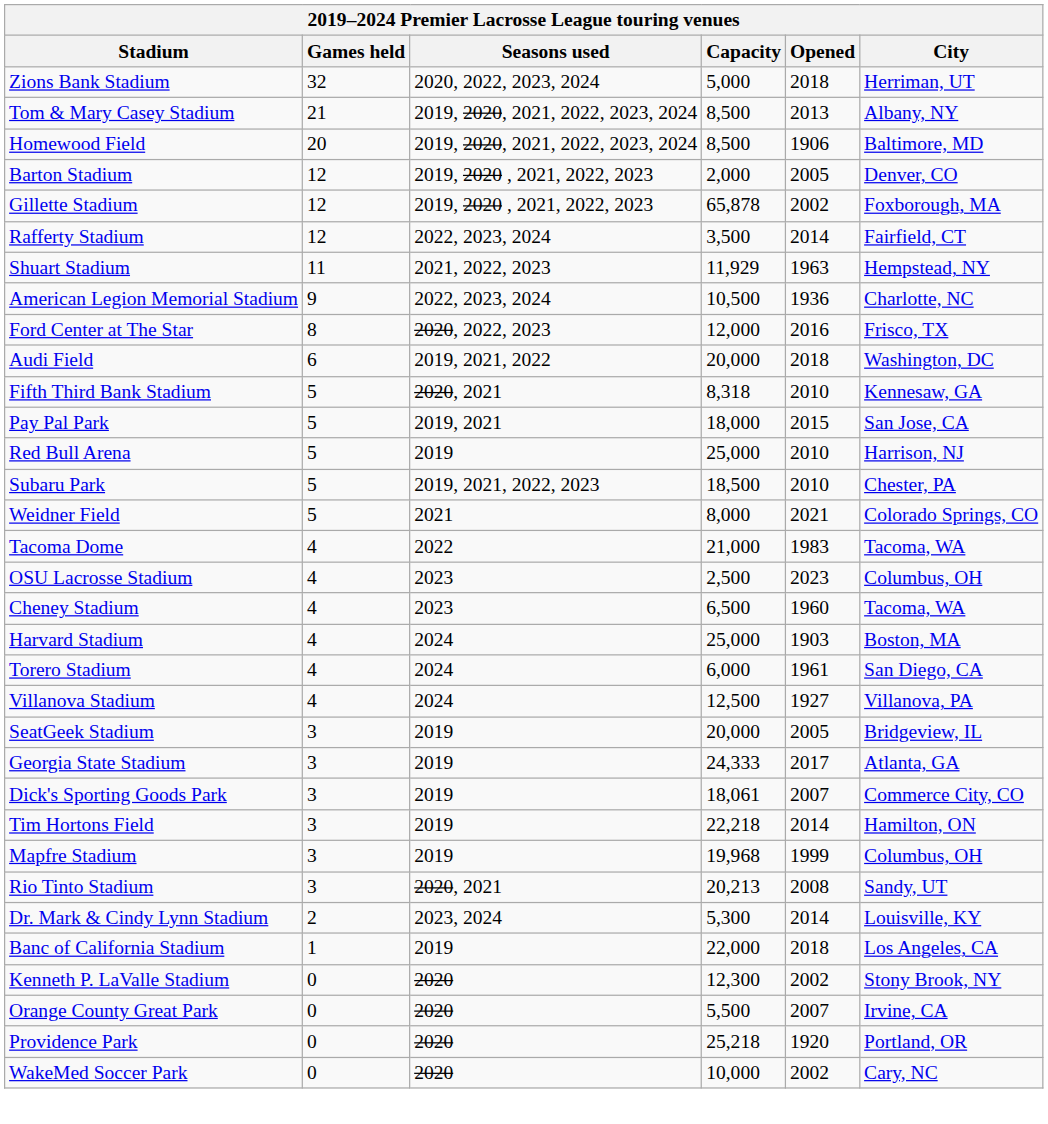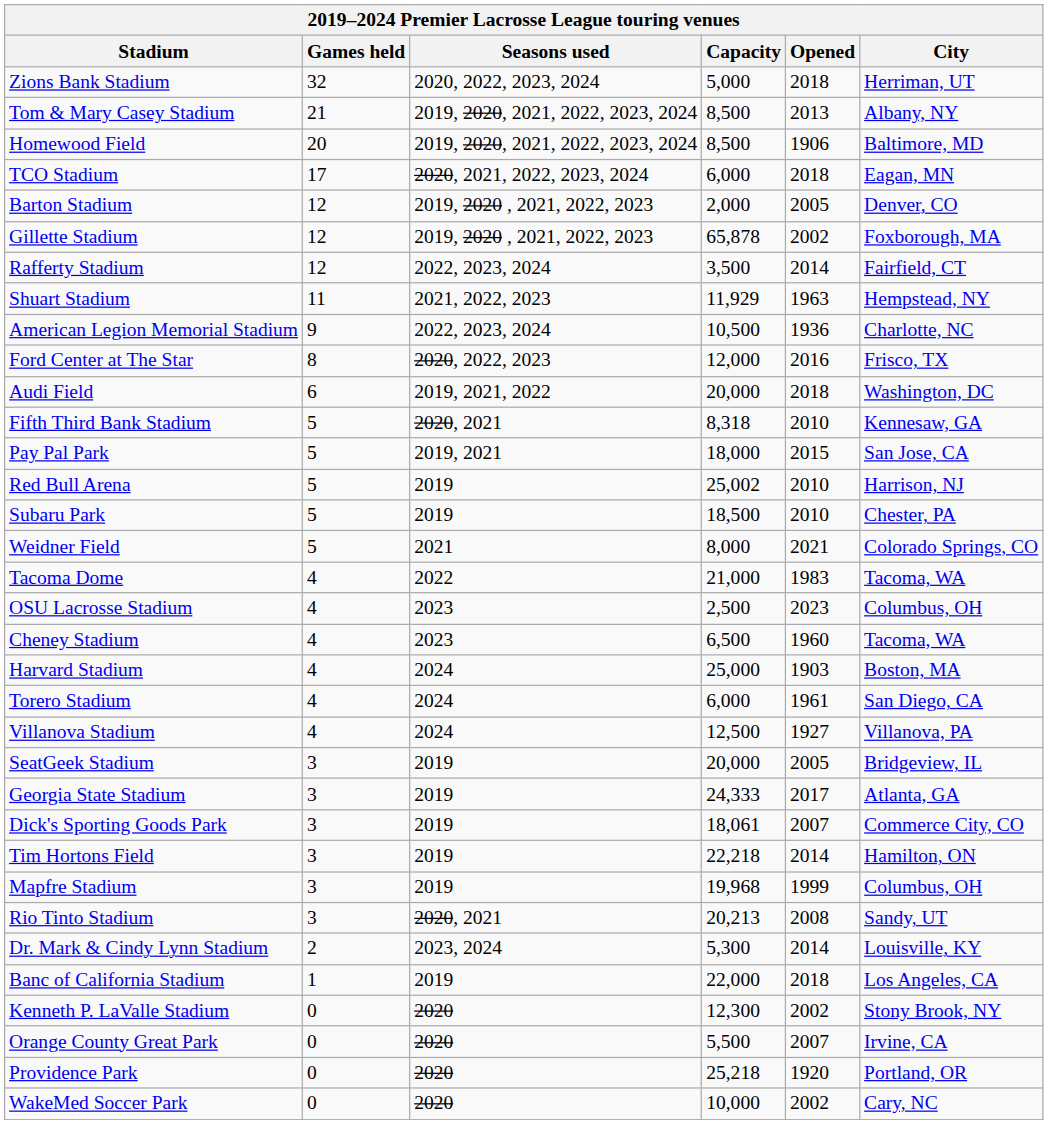+ row: TCO Stadium | 17 | 2020, 2021, 2022, 2023, 2024 | 6,000 | 2018 | Eagan, MN
Red Bull Arena | Capacity: 25,000 -> 25,002
Subaru Park | Seasons used: 2019, 2021, 2022, 2023 -> 2019
